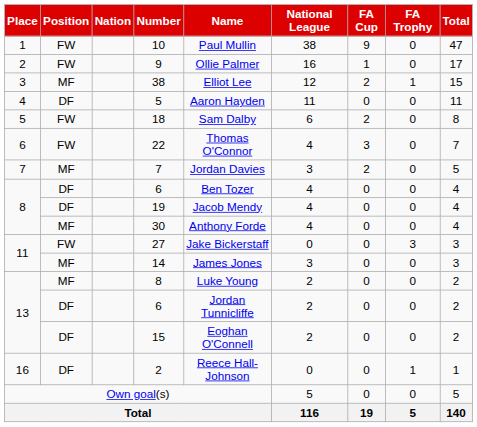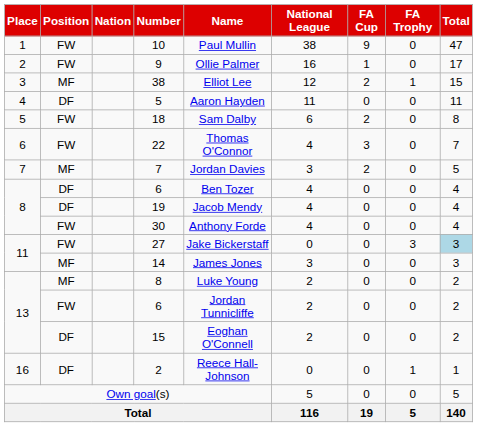30 | Position: MF -> FW
27 | Total: no background -> lightblue background
13 / 6 | Position: DF -> FW
